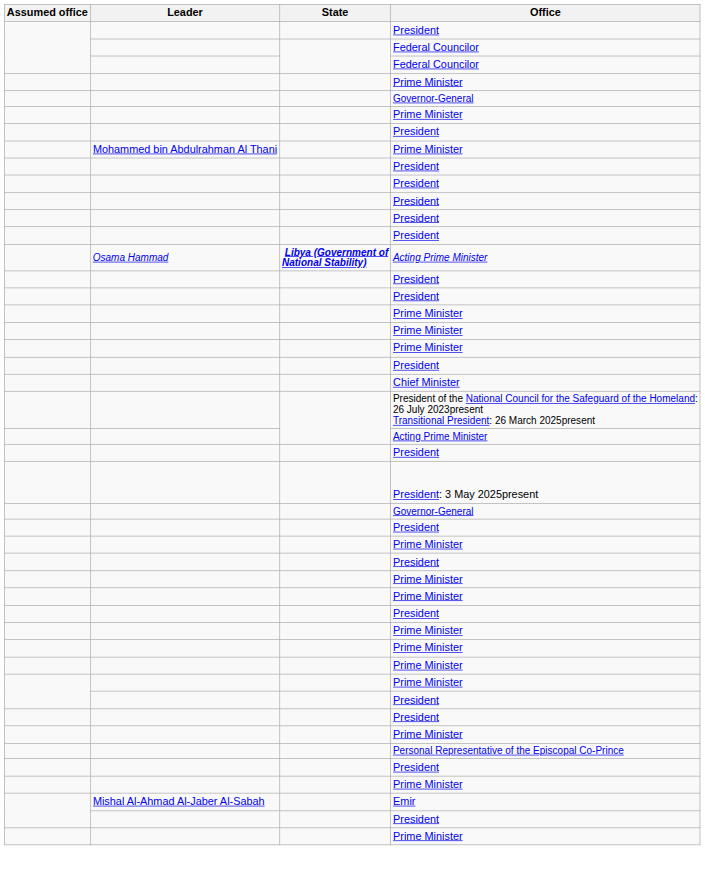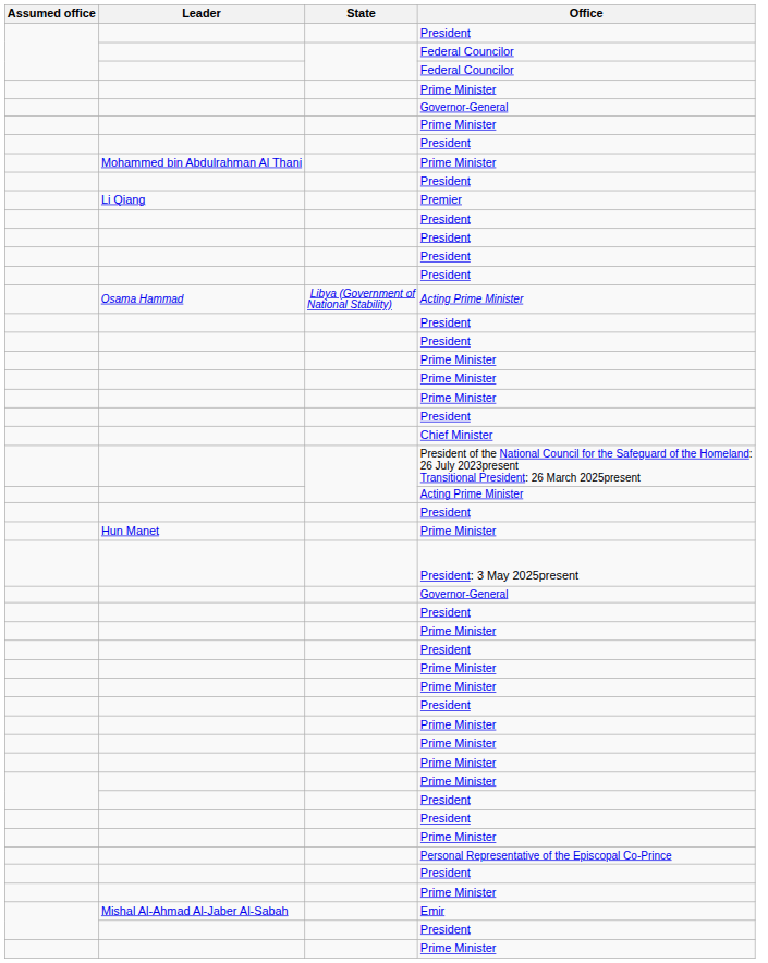+ row: Li Qiang | Premier
Osama Hammad / Acting Prime Minister | State: bold -> normal
+ row: Hun Manet | Prime Minister
